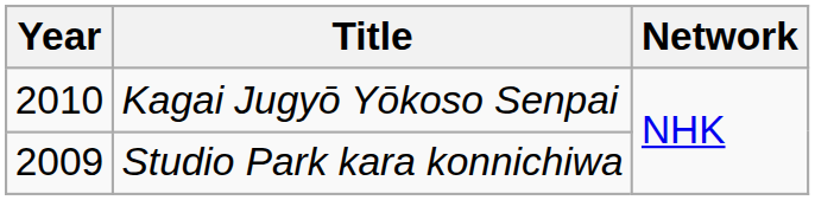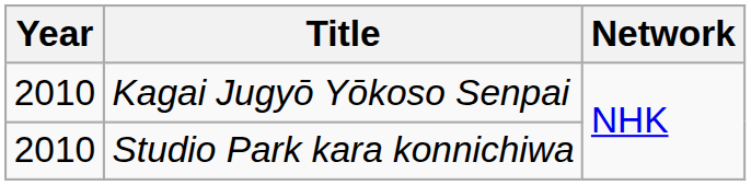Studio Park kara konnichiwa | Year: 2009 -> 2010
